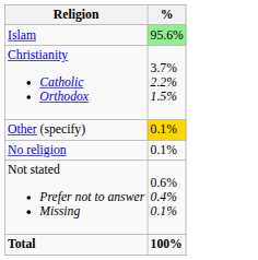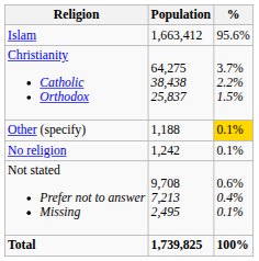+ column: Population | 1,663,412 | 64,275 38,438 25,837 | 1,188 | 1,242 | 9,708 7,213 2,495 | 1,739,825
Islam | %: lightgreen background -> no background
